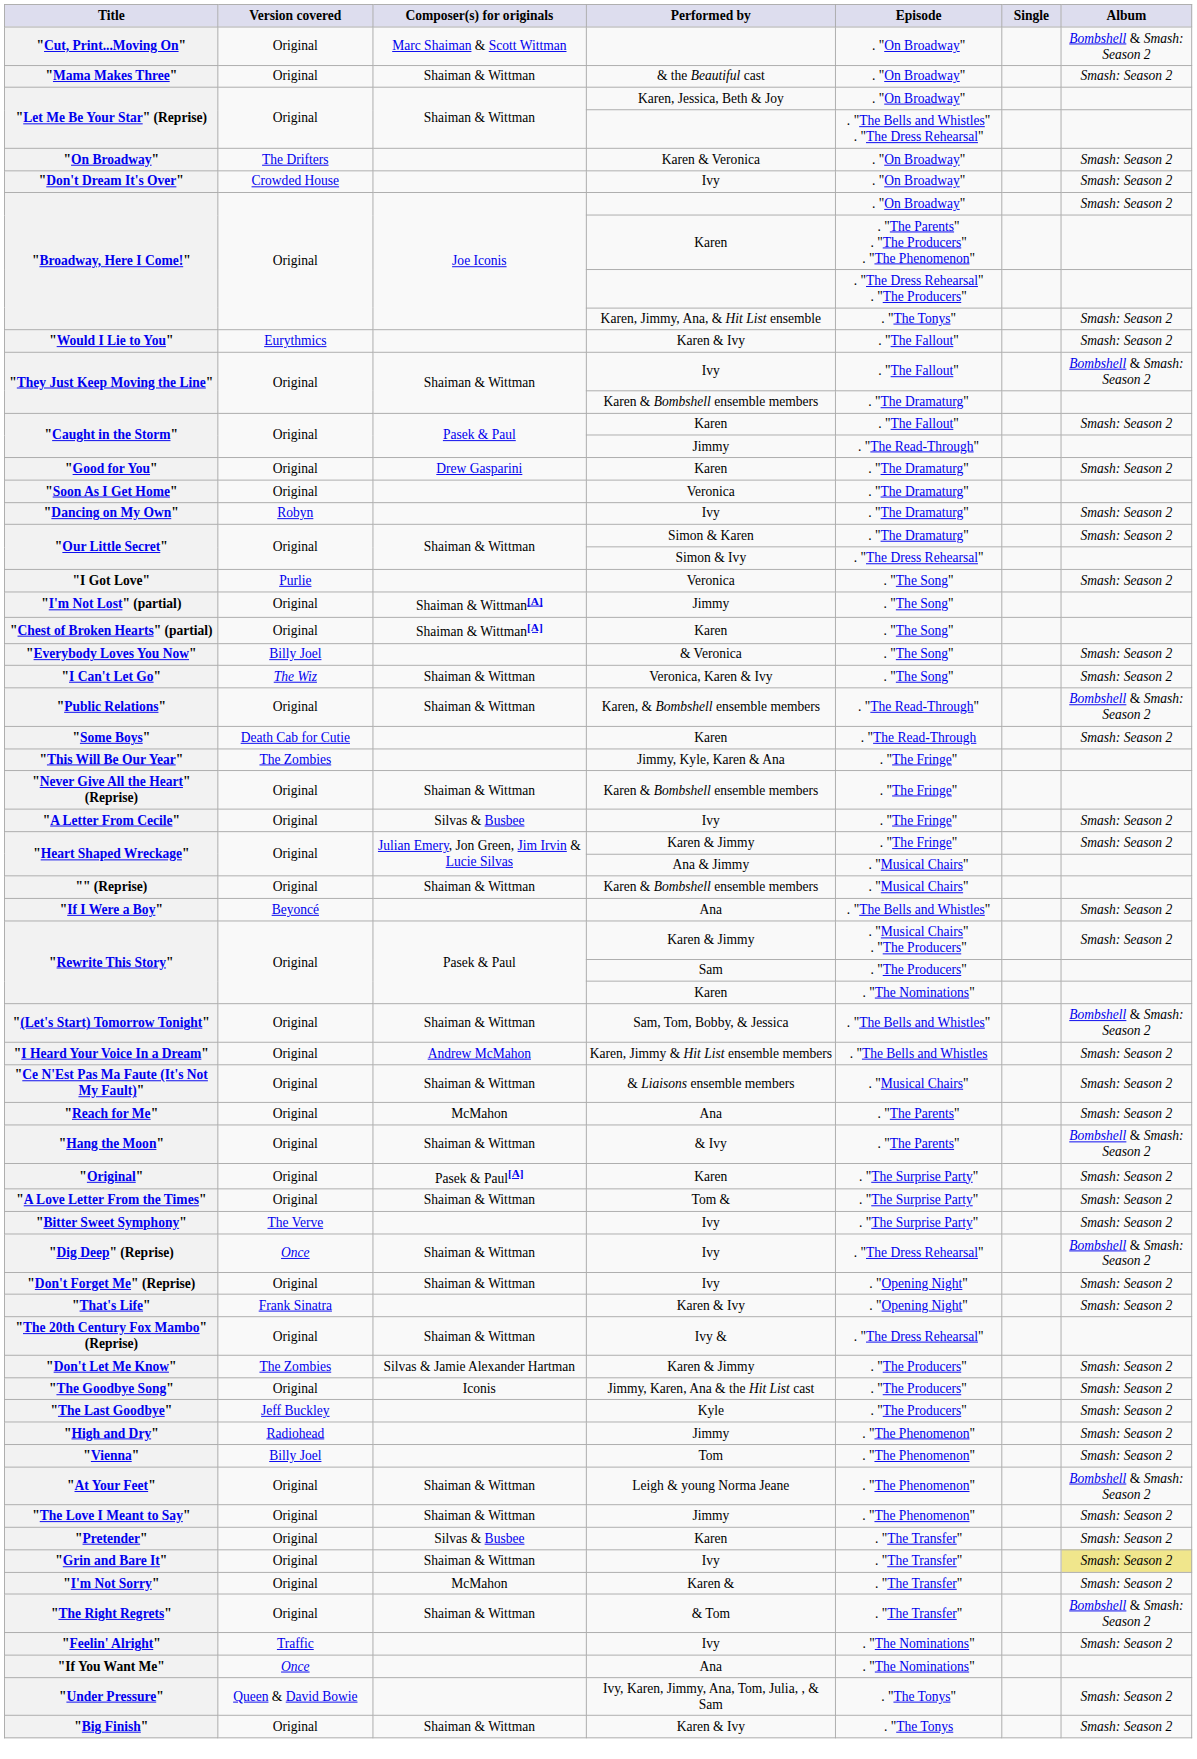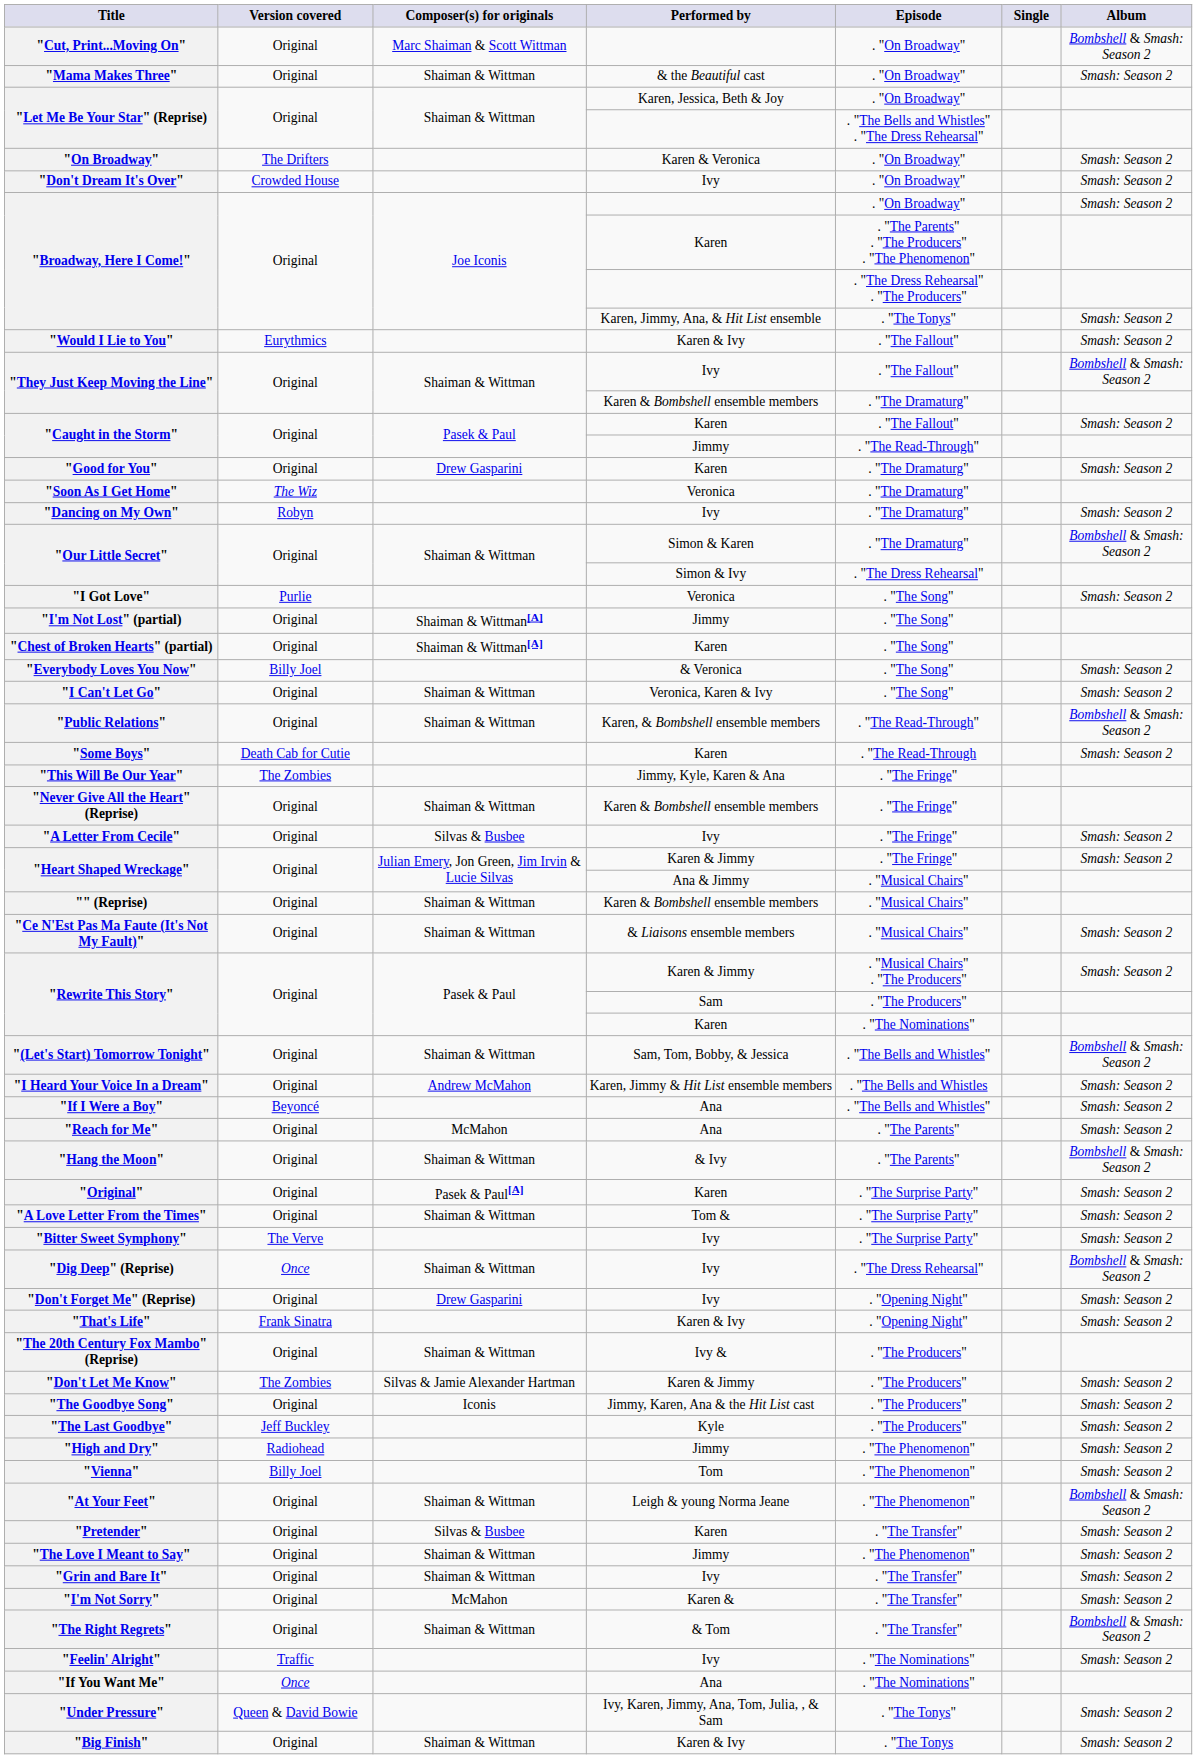"Soon As I Get Home" | Version covered: Original -> The Wiz
"Our Little Secret" / Simon & Karen | Album: Smash: Season 2 -> Bombshell & Smash: Season 2
"I Can't Let Go" | Version covered: The Wiz -> Original
rows swapped: "Ce N'Est Pas Ma Faute (It's Not My Fault)" <-> "If I Were a Boy"
"Don't Forget Me" (Reprise) | Composer(s) for originals: Shaiman & Wittman -> Drew Gasparini
"The 20th Century Fox Mambo" (Reprise) | Episode: . "The Dress Rehearsal" -> . "The Producers"
rows swapped: "The Love I Meant to Say" <-> "Pretender"
"Grin and Bare It" | Album: khaki background -> no background
